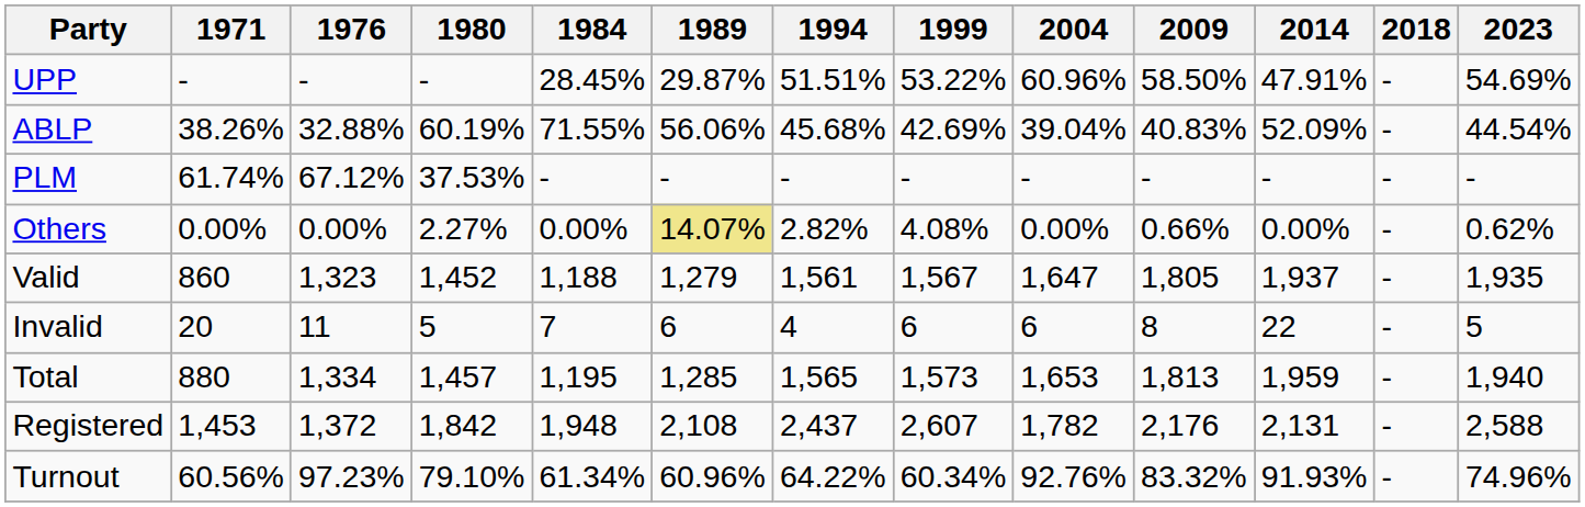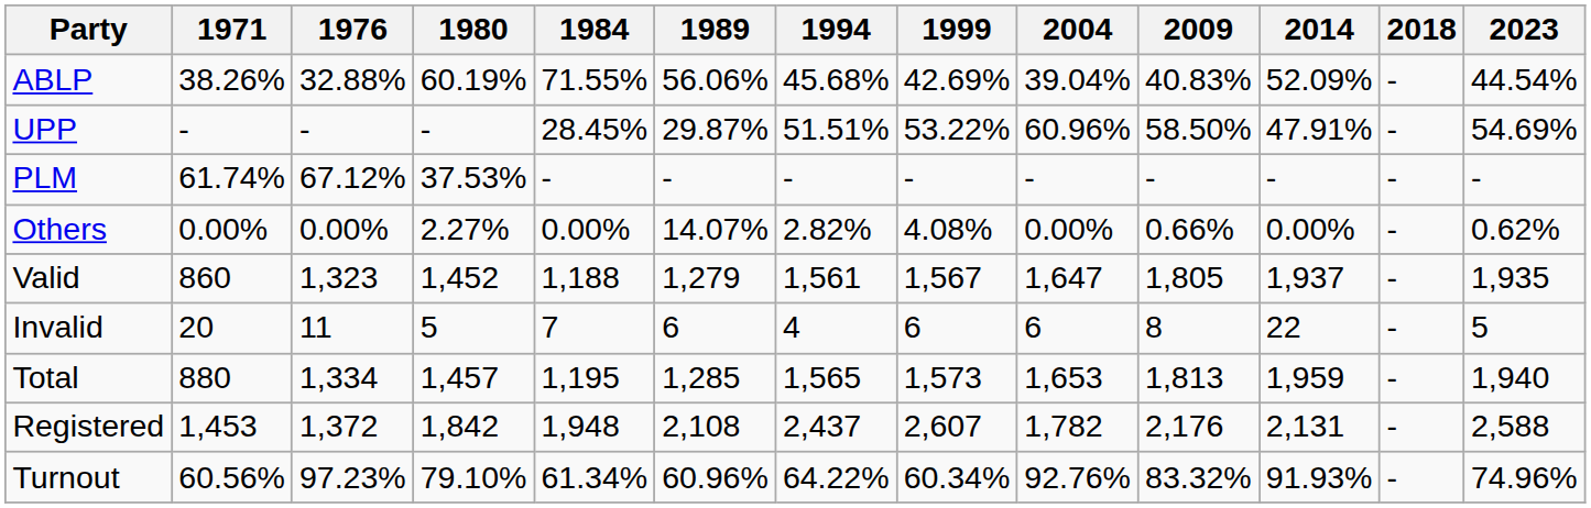rows swapped: ABLP <-> UPP
Others | 1989: khaki background -> no background
